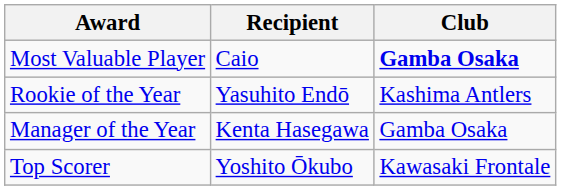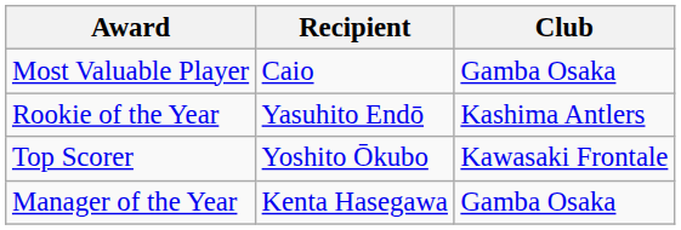Most Valuable Player | Club: bold -> normal
rows swapped: Manager of the Year <-> Top Scorer
